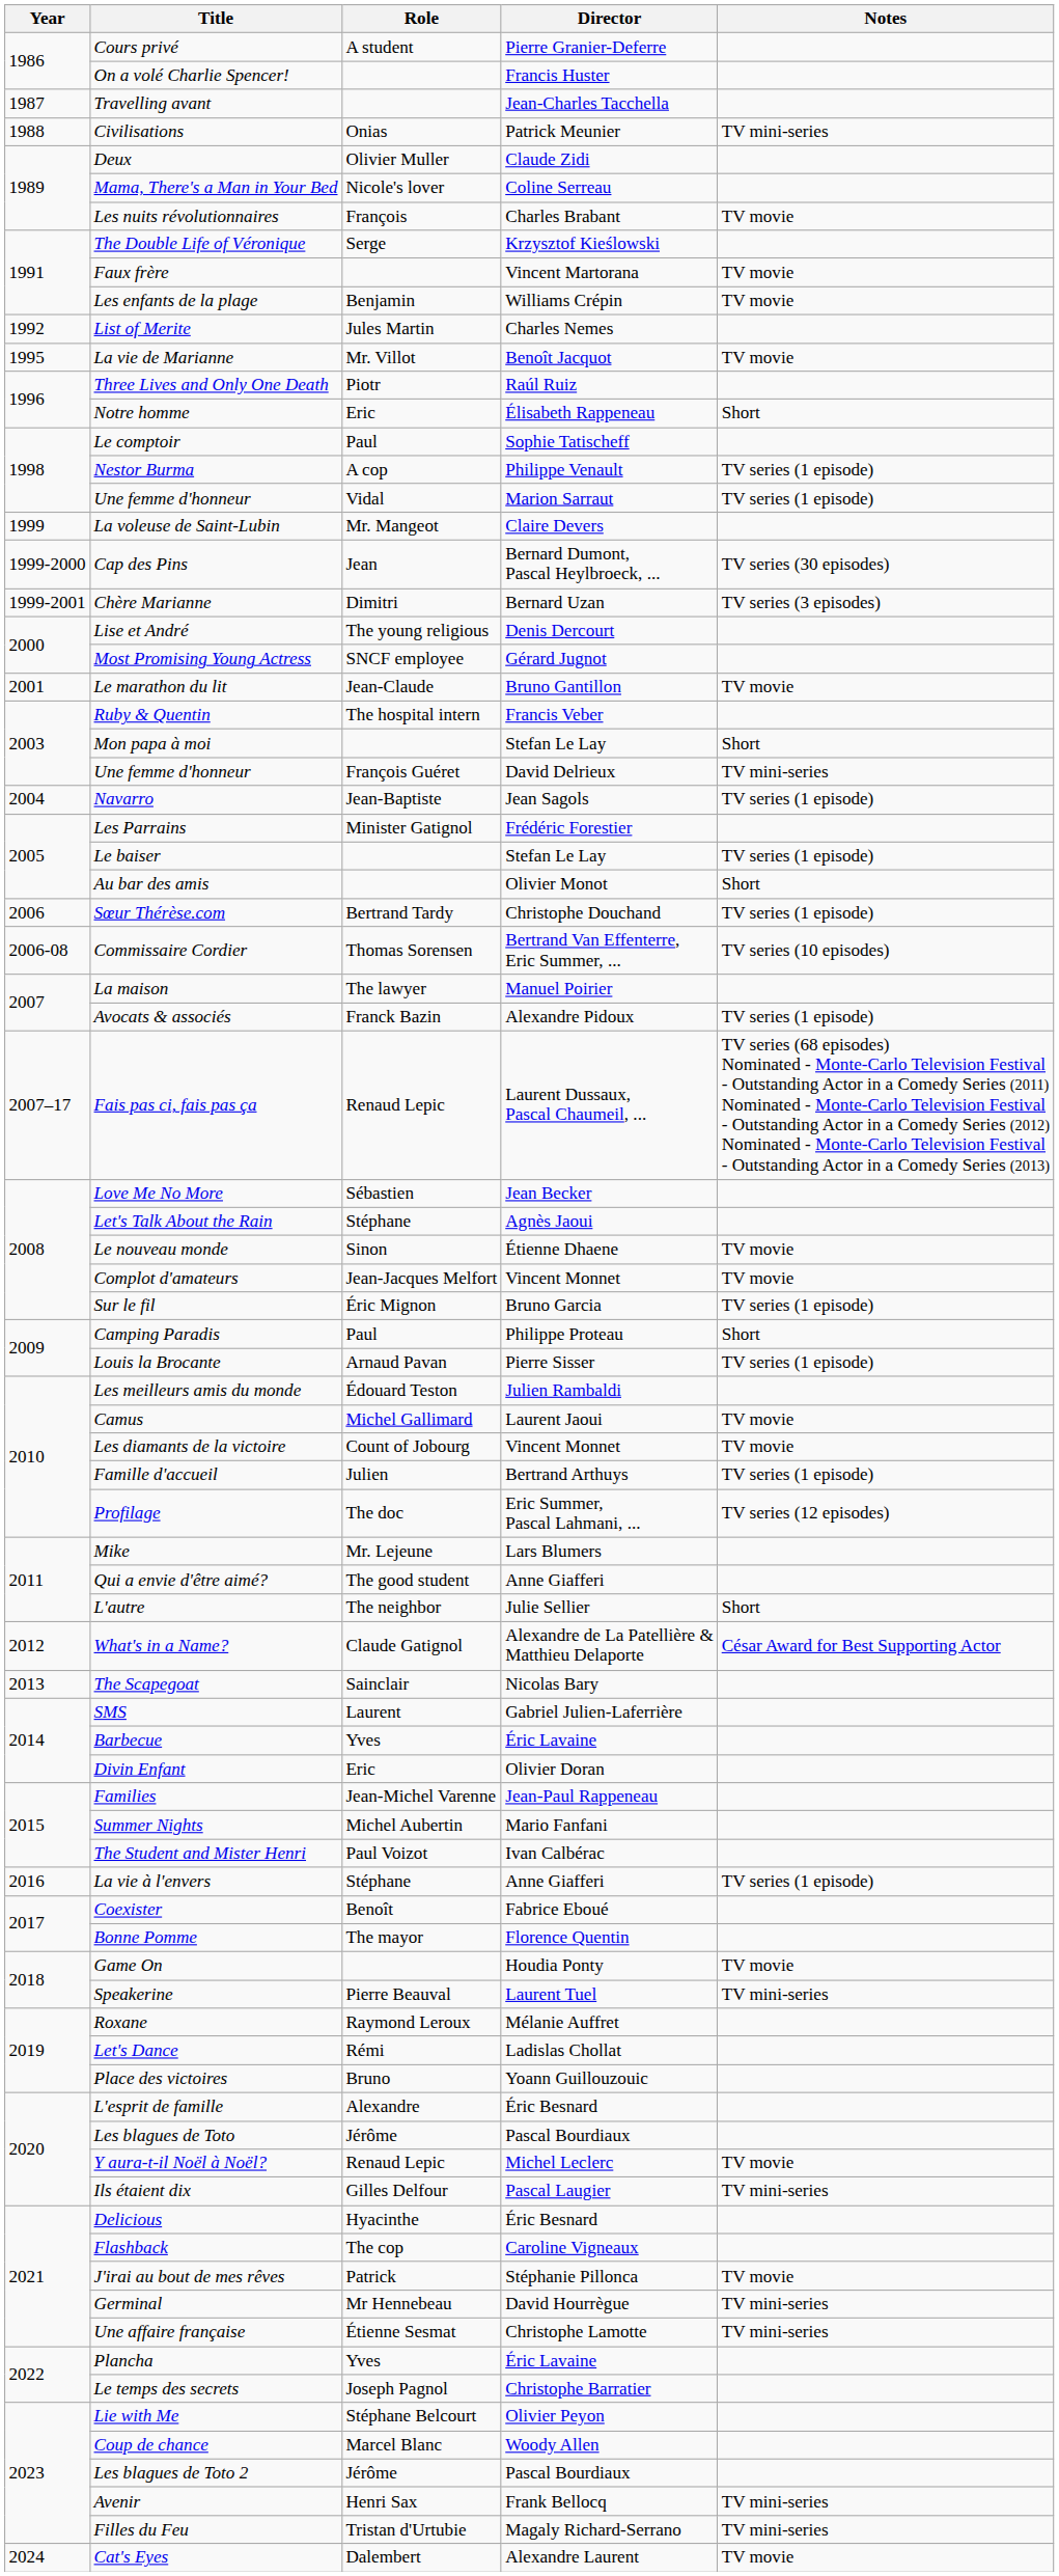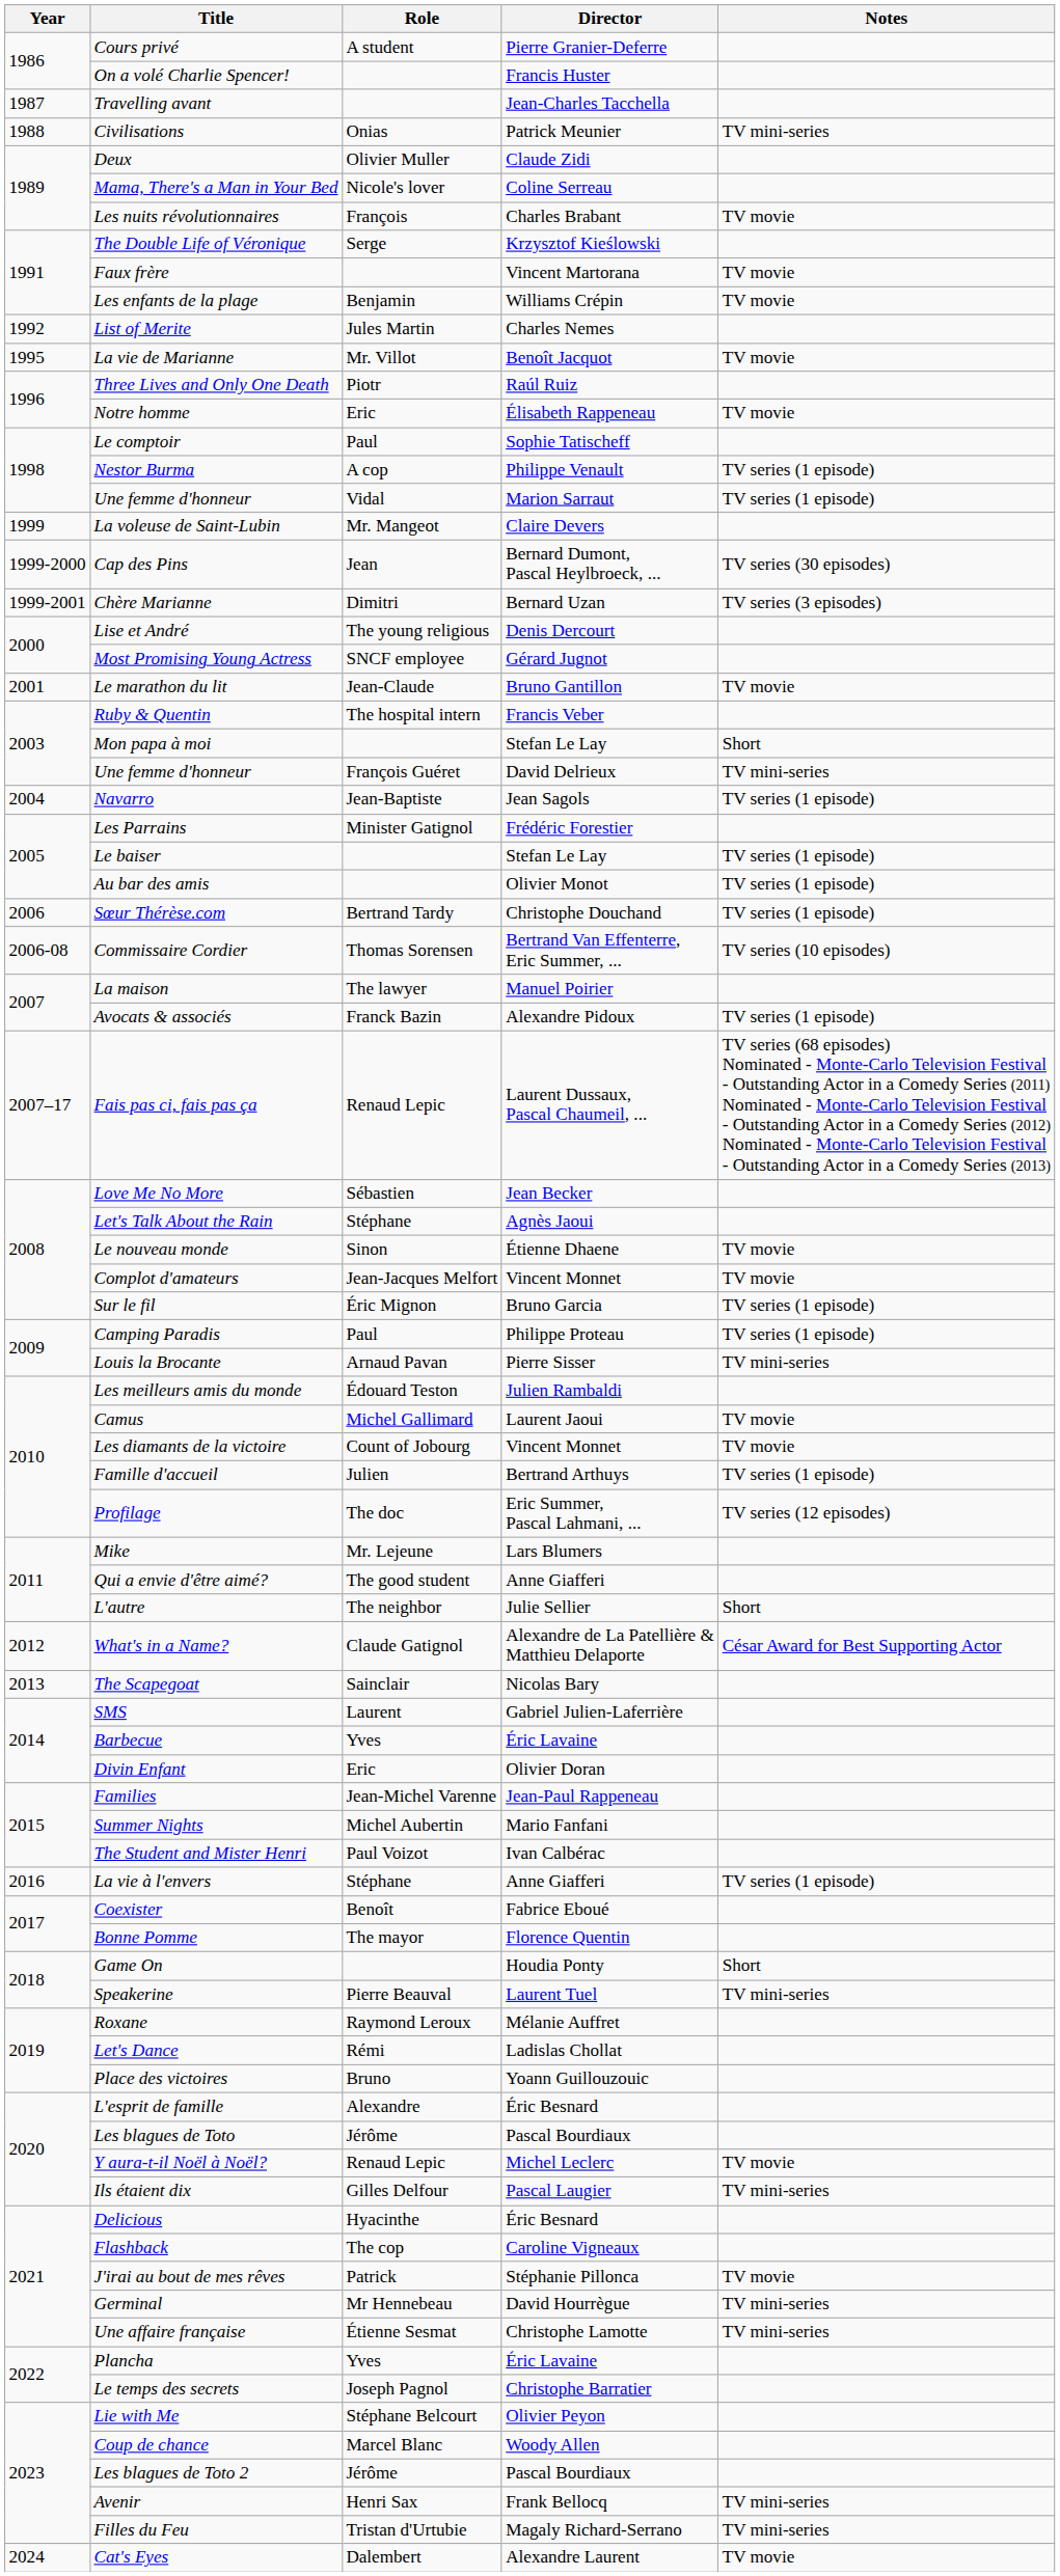Notre homme | Notes: Short -> TV movie
Au bar des amis | Notes: Short -> TV series (1 episode)
Camping Paradis | Notes: Short -> TV series (1 episode)
Louis la Brocante | Notes: TV series (1 episode) -> TV mini-series
Game On | Notes: TV movie -> Short
